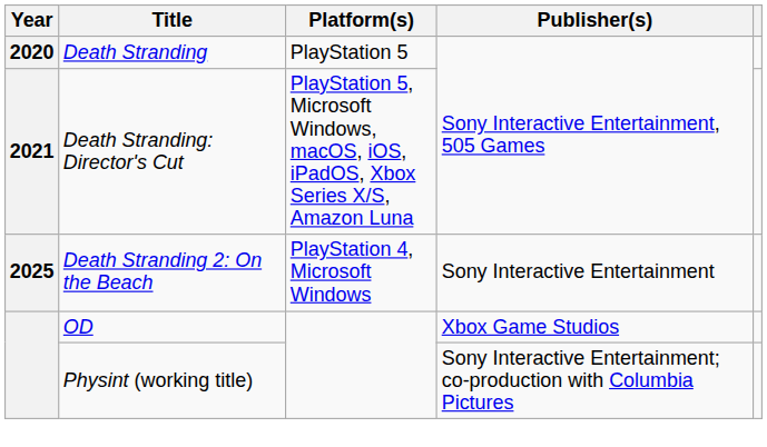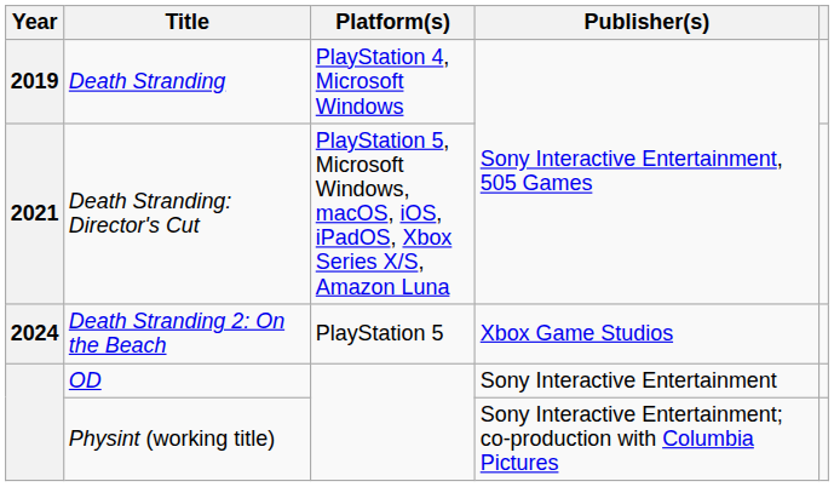Death Stranding | Year: 2020 -> 2019
Death Stranding | Platform(s): PlayStation 5 -> PlayStation 4, Microsoft Windows
Death Stranding 2: On the Beach | Year: 2025 -> 2024
Death Stranding 2: On the Beach | Platform(s): PlayStation 4, Microsoft Windows -> PlayStation 5
Death Stranding 2: On the Beach | Publisher(s): Sony Interactive Entertainment -> Xbox Game Studios
OD | Publisher(s): Xbox Game Studios -> Sony Interactive Entertainment
